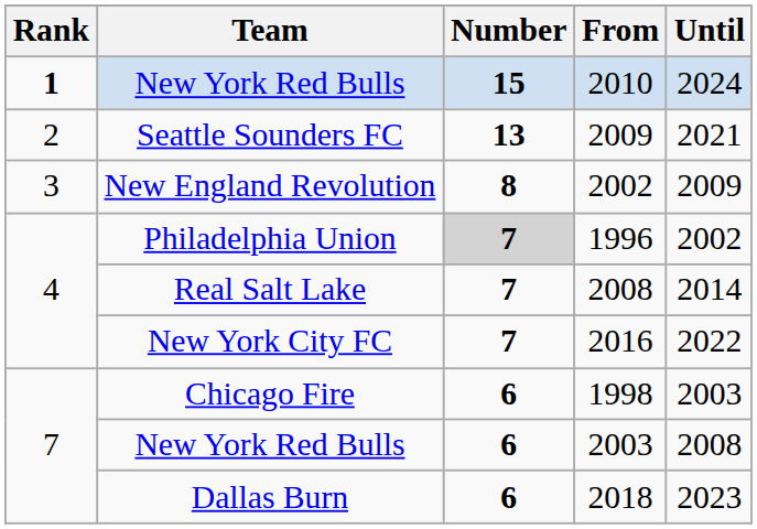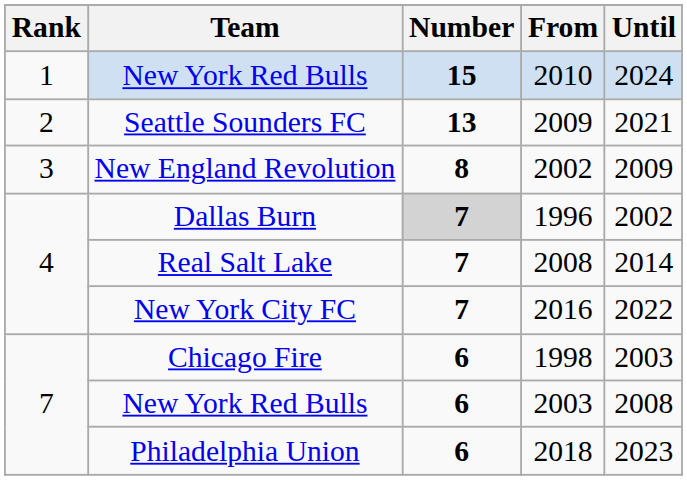2010 | Rank: bold -> normal
1996 | Team: Philadelphia Union -> Dallas Burn
2018 | Team: Dallas Burn -> Philadelphia Union
